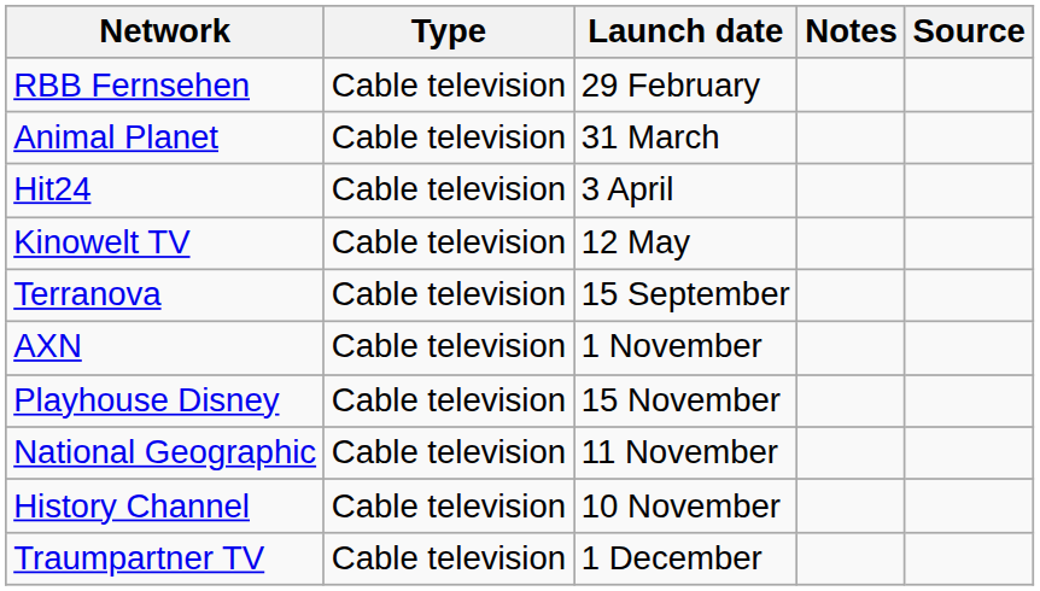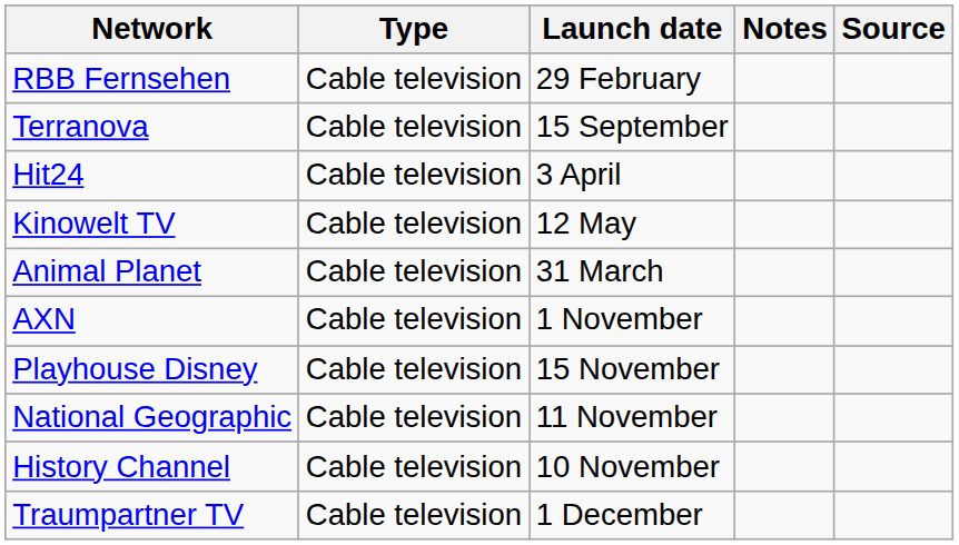rows swapped: Animal Planet <-> Terranova
